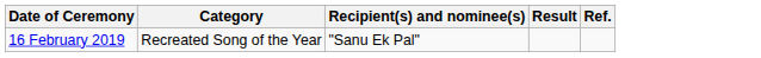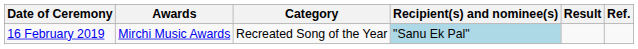+ column: Awards | Mirchi Music Awards
16 February 2019 | Recipient(s) and nominee(s): no background -> lightblue background
